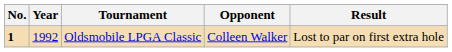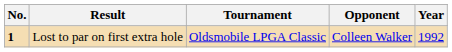columns swapped: Year <-> Result
